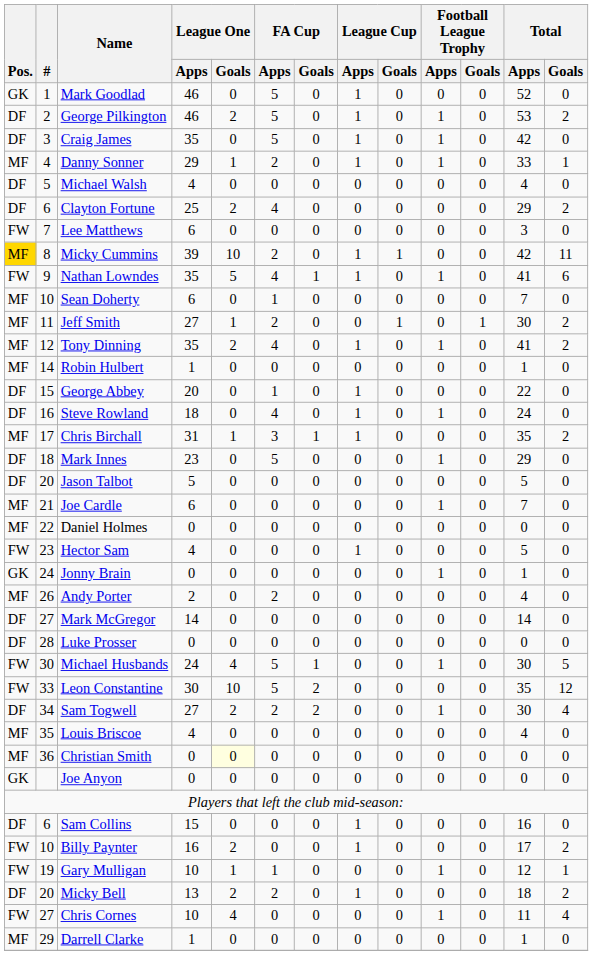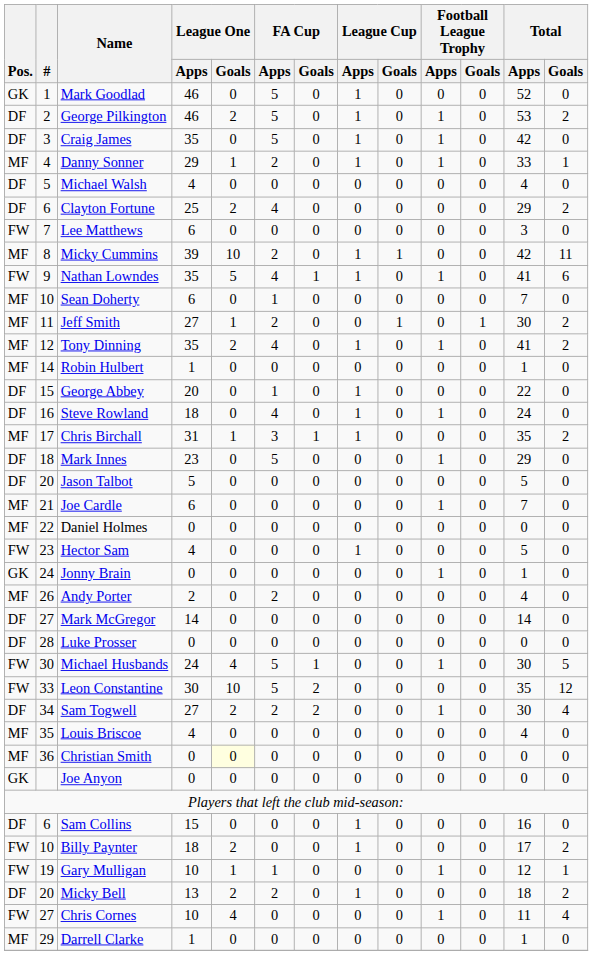Micky Cummins | Pos.: gold background -> no background
Billy Paynter | League One / Apps: 16 -> 18
